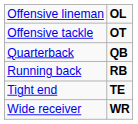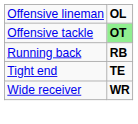Offensive tackle | column 2: no background -> lightgreen background
- row: Quarterback | QB
